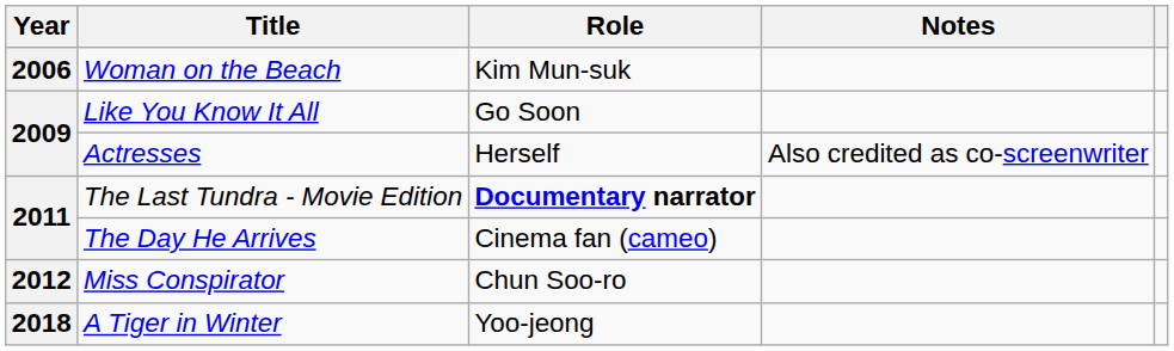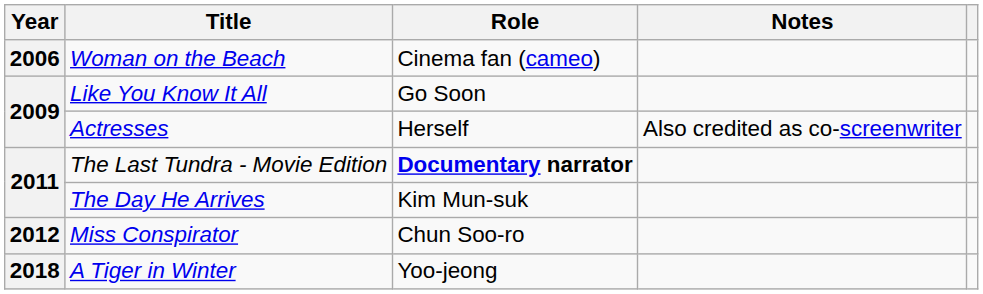Woman on the Beach | Role: Kim Mun-suk -> Cinema fan (cameo)
The Day He Arrives | Role: Cinema fan (cameo) -> Kim Mun-suk
